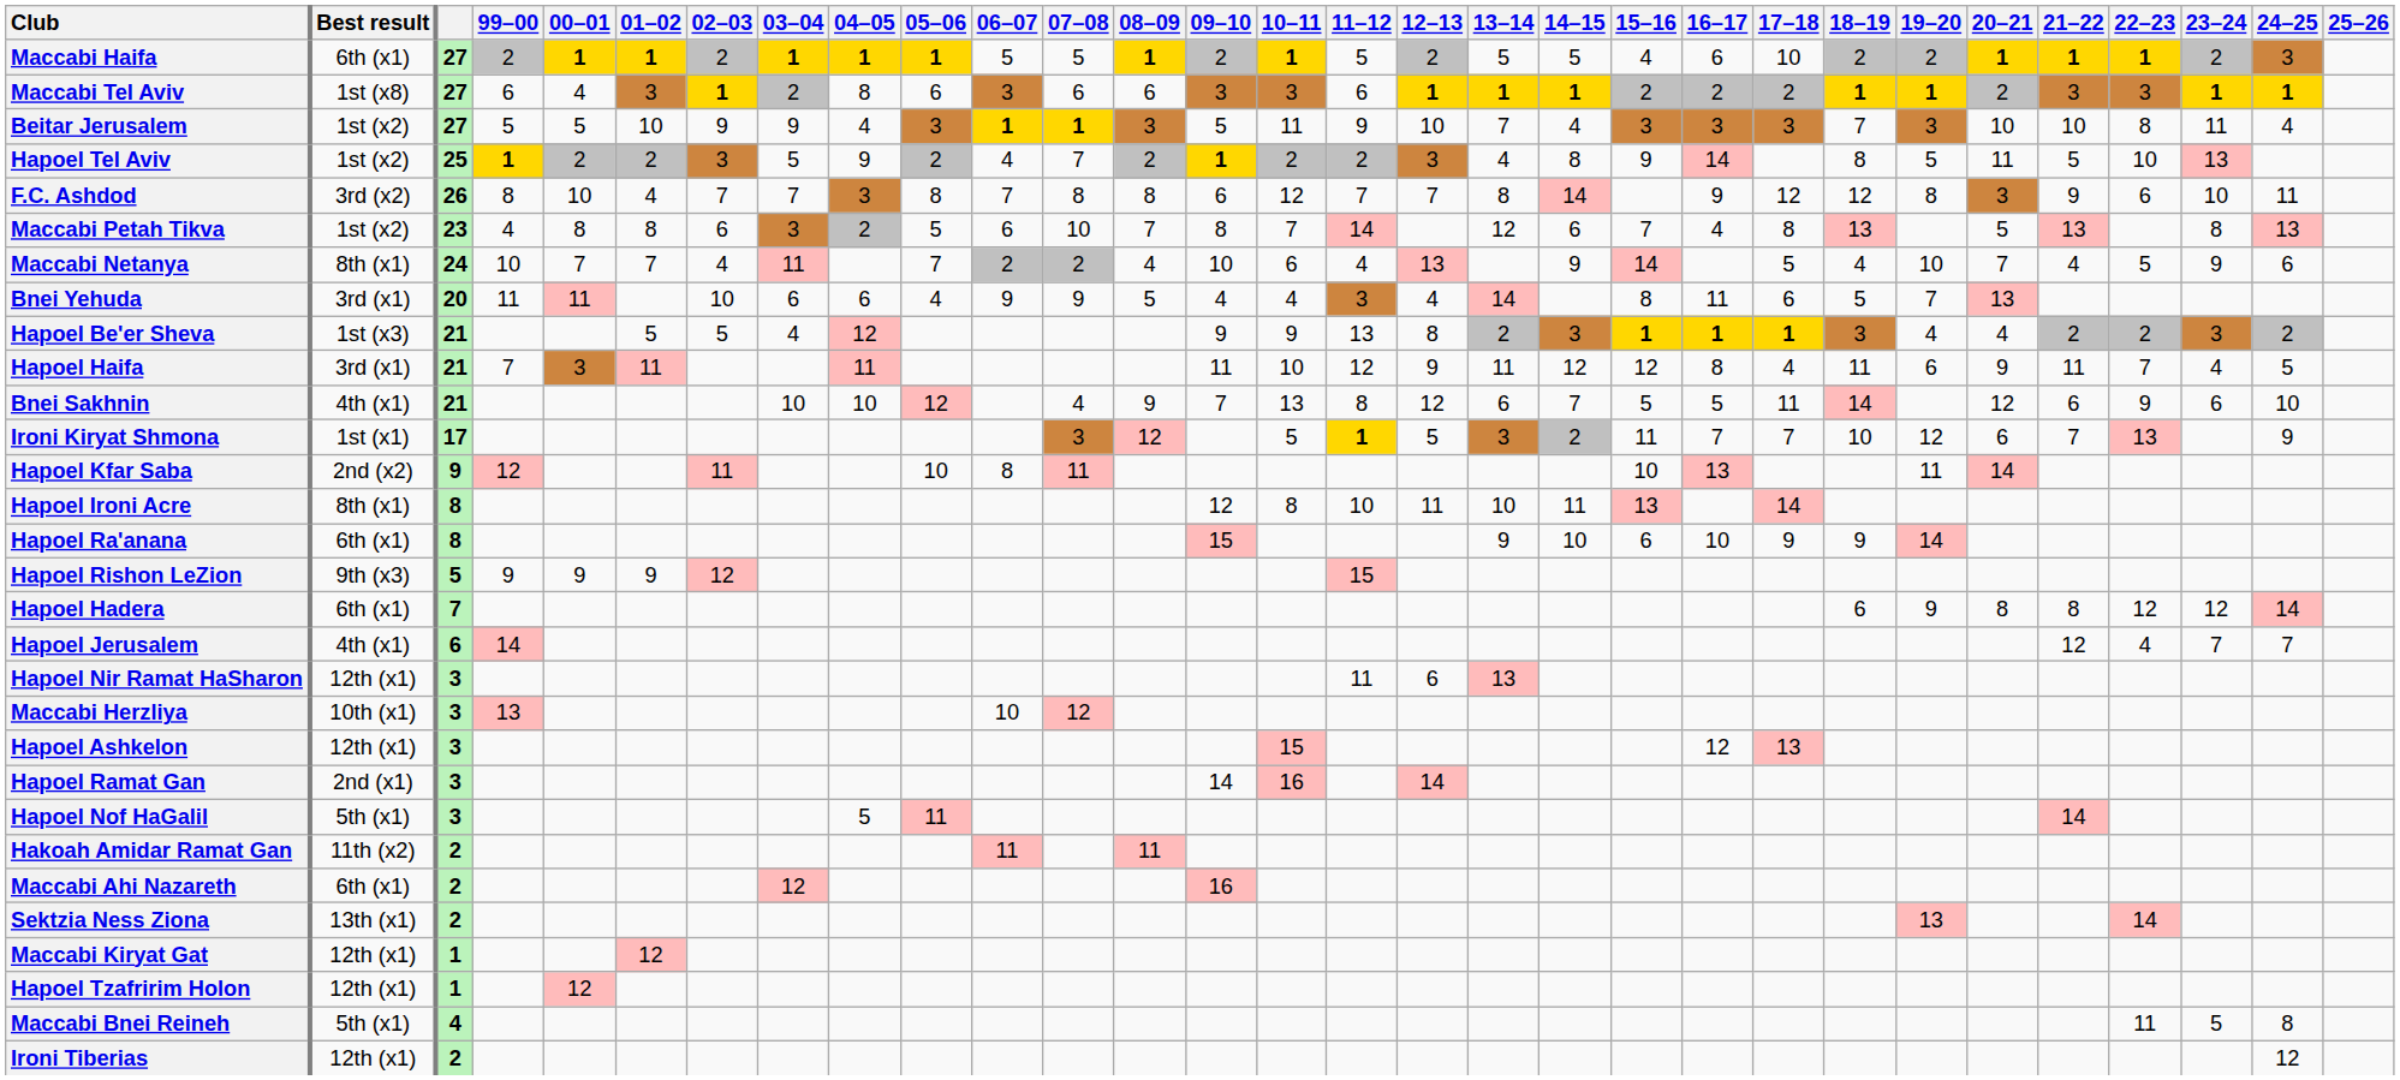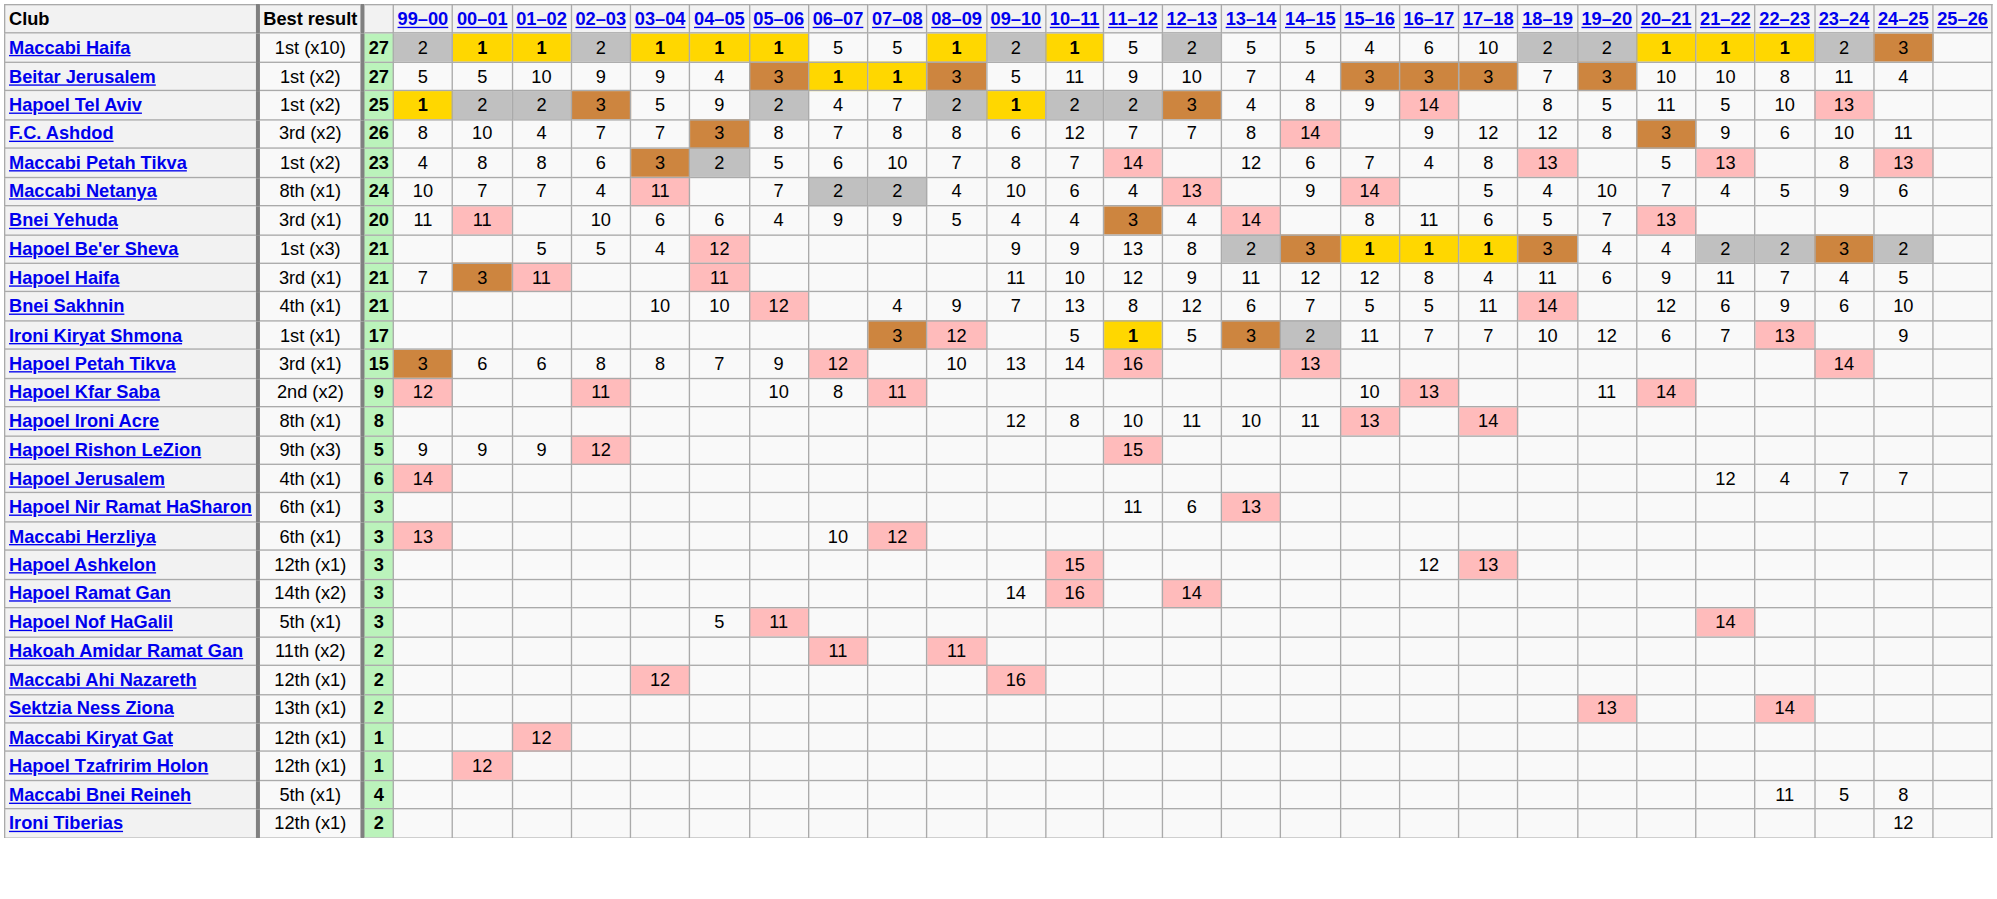Maccabi Haifa | Best result: 6th (x1) -> 1st (x10)
- row: Maccabi Tel Aviv | 1st (x8) | 27 | 6 | 4 | 3 | 1 | 2 | 8 | 6 | 3 | 6 | 6 | 3 | 3 | 6 | 1 | 1 | 1 | 2 | 2 | 2 | 1 | 1 | 2 | 3 | 3 | 1 | 1
+ row: Hapoel Petah Tikva | 3rd (x1) | 15 | 3 | 6 | 6 | 8 | 8 | 7 | 9 | 12 | 10 | 13 | 14 | 16 | 13 | 14
- row: Hapoel Ra'anana | 6th (x1) | 8 | 15 | 9 | 10 | 6 | 10 | 9 | 9 | 14
- row: Hapoel Hadera | 6th (x1) | 7 | 6 | 9 | 8 | 8 | 12 | 12 | 14
Hapoel Nir Ramat HaSharon | Best result: 12th (x1) -> 6th (x1)
Maccabi Herzliya | Best result: 10th (x1) -> 6th (x1)
Hapoel Ramat Gan | Best result: 2nd (x1) -> 14th (x2)
Maccabi Ahi Nazareth | Best result: 6th (x1) -> 12th (x1)
